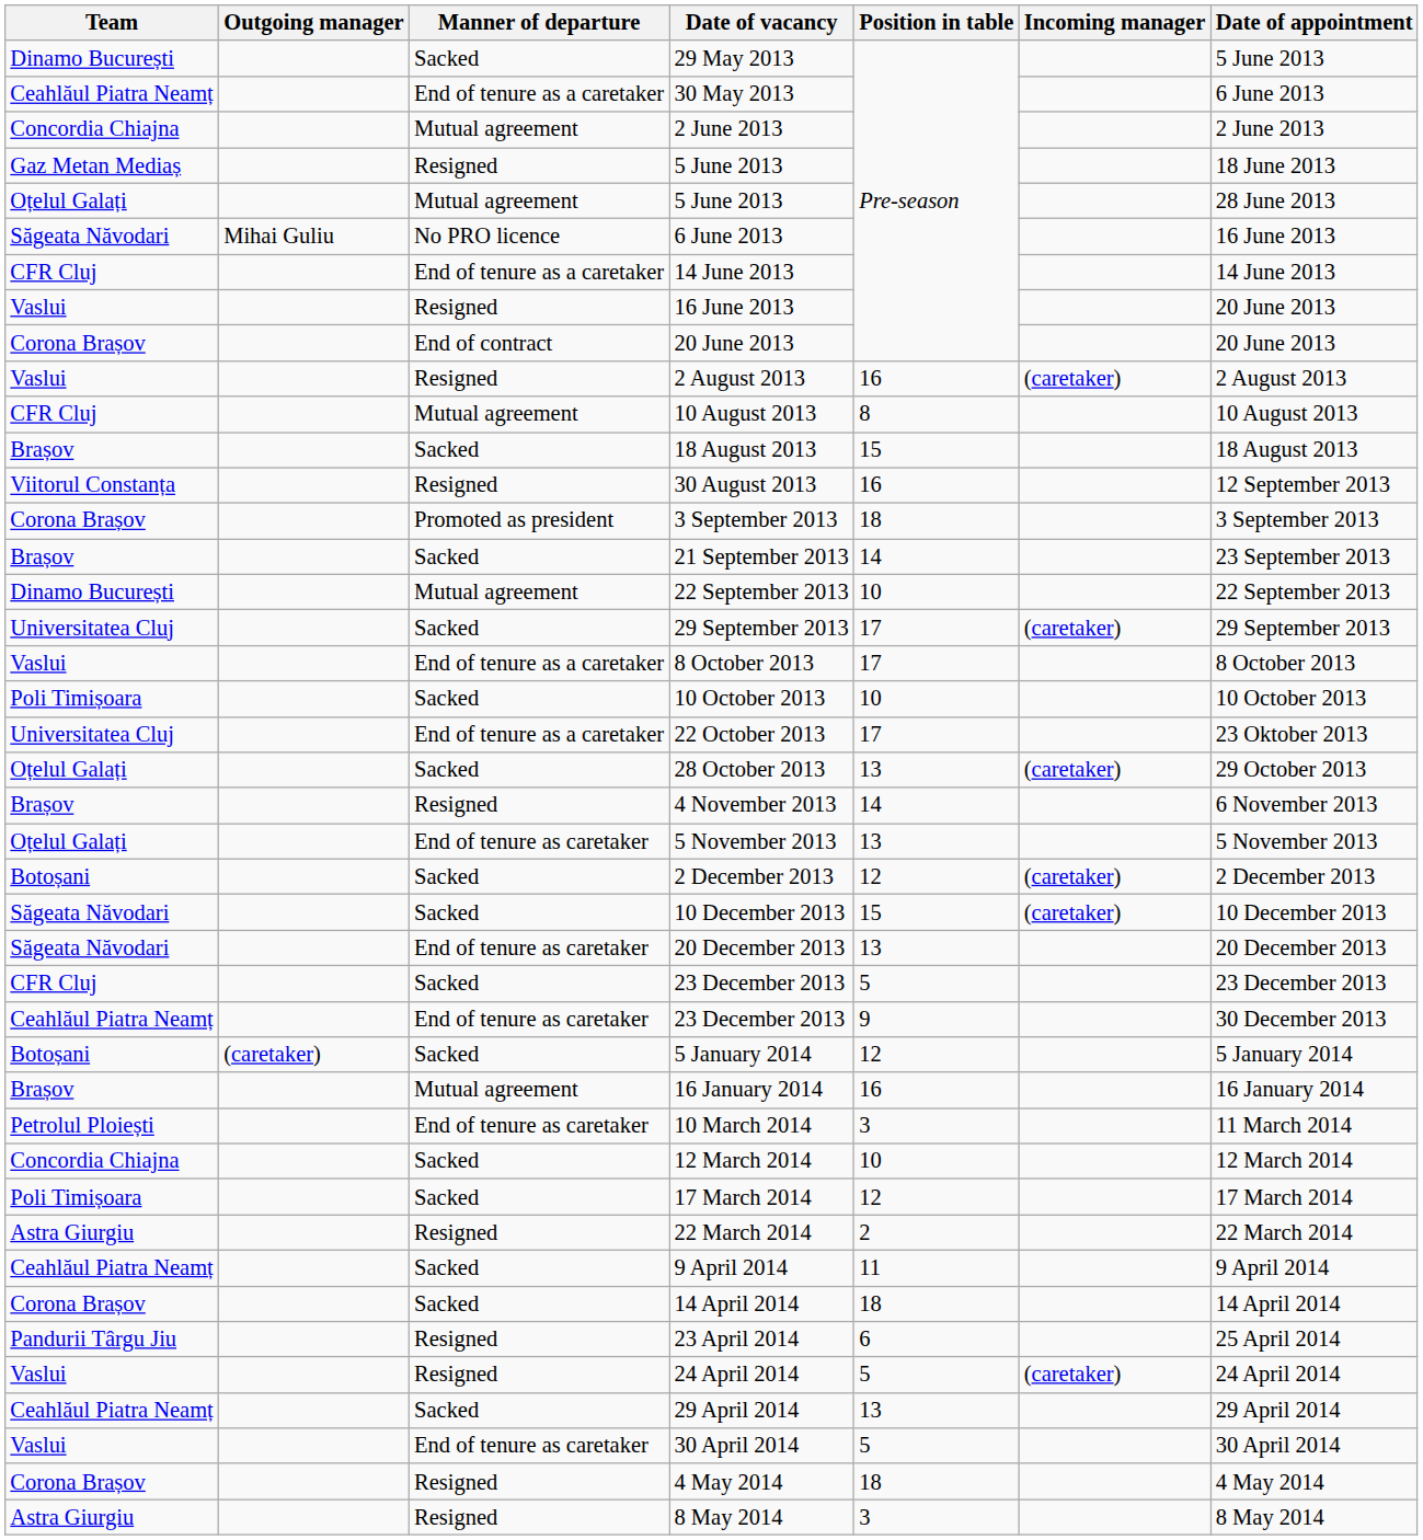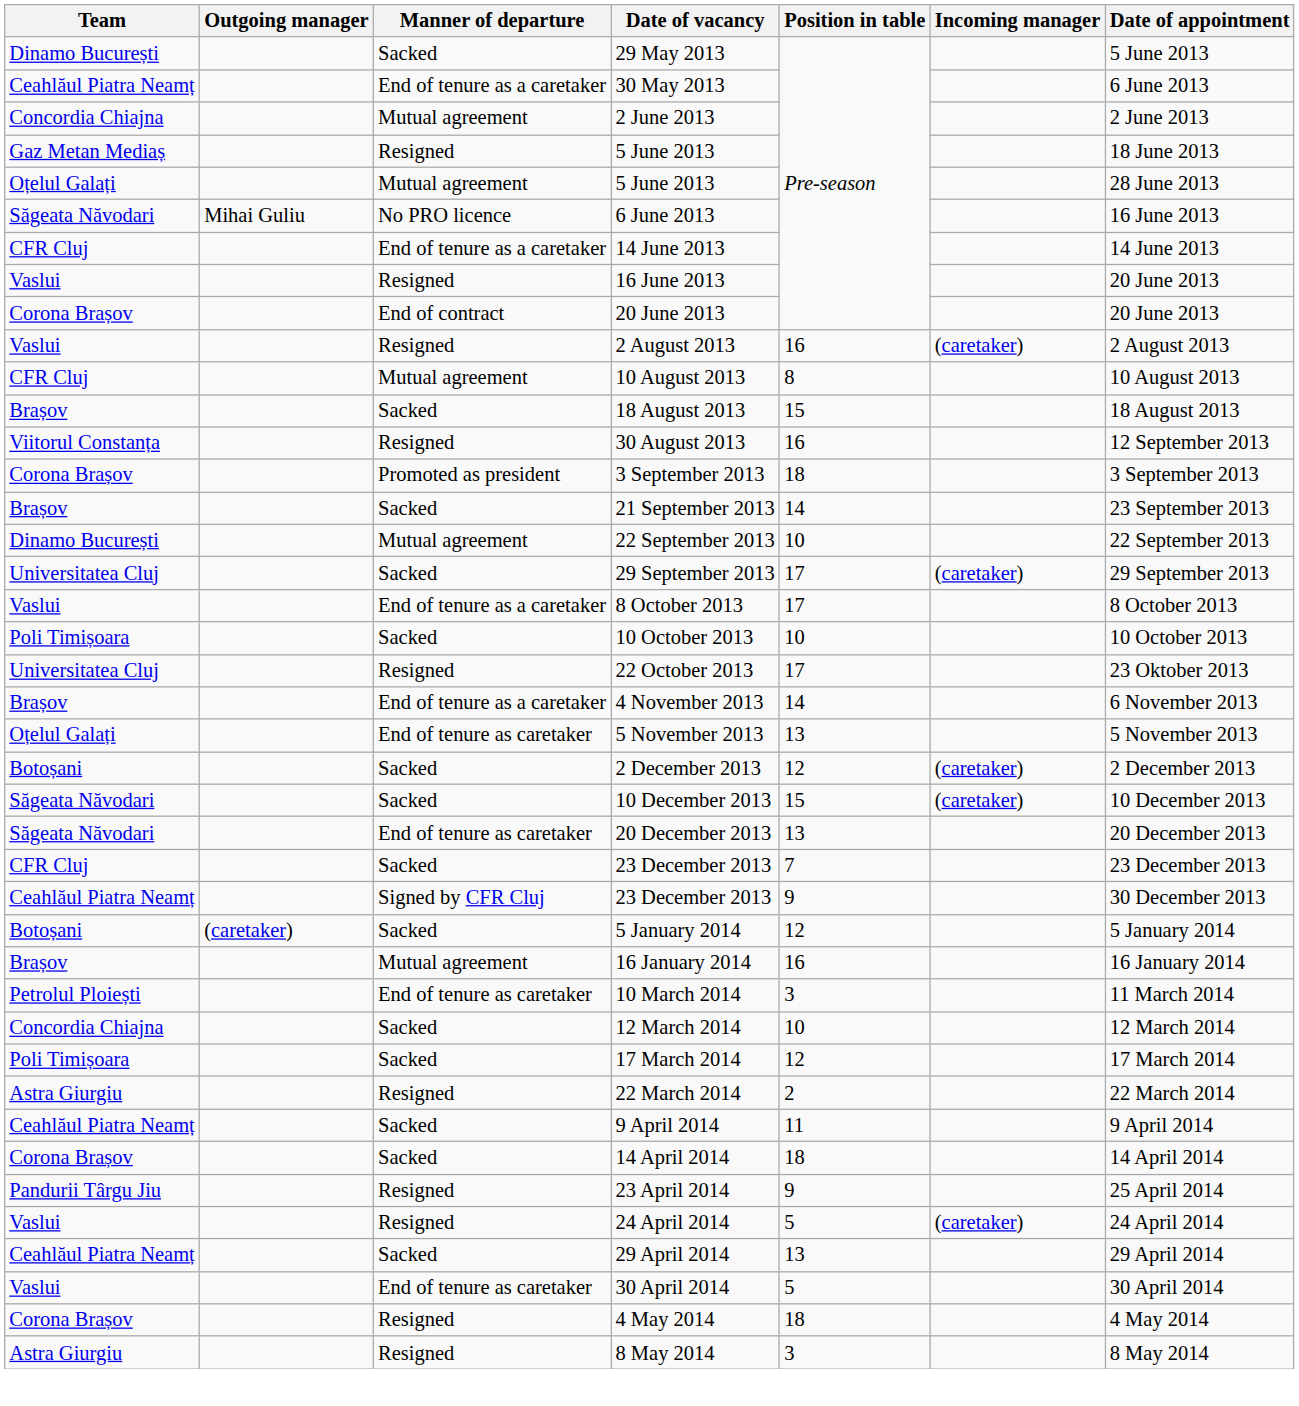22 October 2013 | Manner of departure: End of tenure as a caretaker -> Resigned
- row: Oțelul Galați | Sacked | 28 October 2013 | 13 | (caretaker) | 29 October 2013
4 November 2013 | Manner of departure: Resigned -> End of tenure as a caretaker
CFR Cluj / 23 December 2013 | Position in table: 5 -> 7
Ceahlăul Piatra Neamț / 23 December 2013 | Manner of departure: End of tenure as caretaker -> Signed by CFR Cluj
23 April 2014 | Position in table: 6 -> 9
